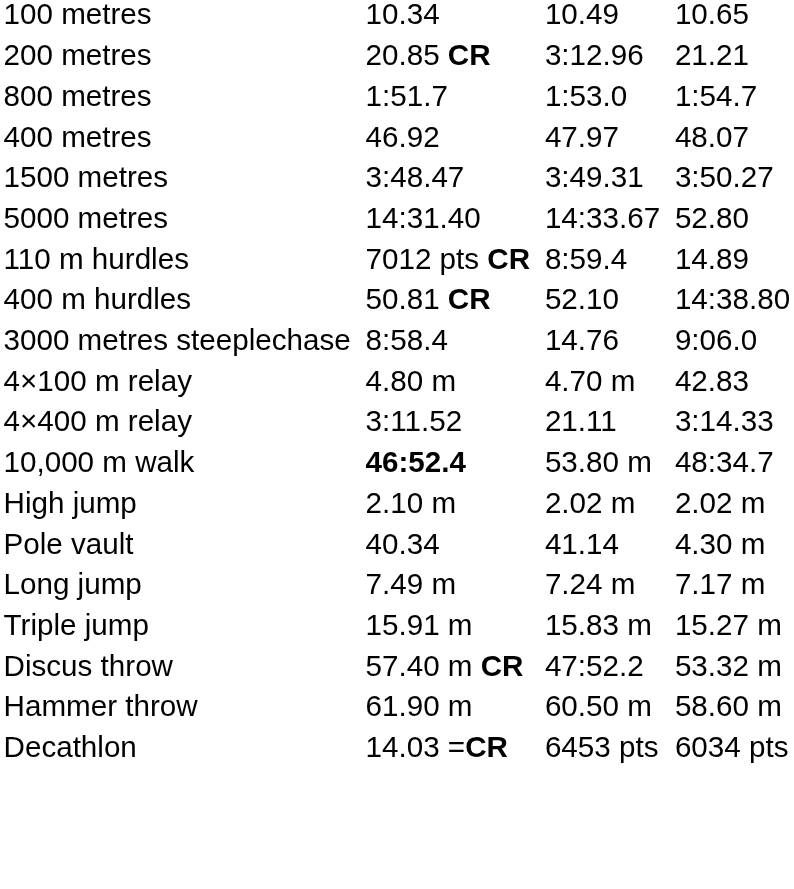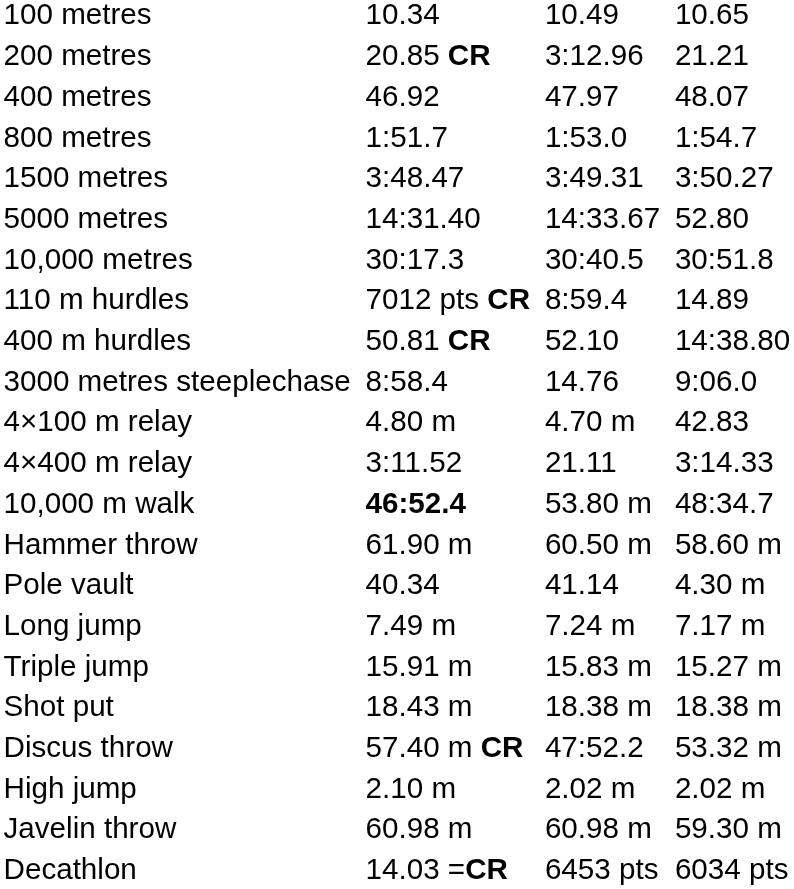rows swapped: 400 metres <-> 800 metres
+ row: 10,000 metres | 30:17.3 | 30:40.5 | 30:51.8
rows swapped: High jump <-> Hammer throw
+ row: Shot put | 18.43 m | 18.38 m | 18.38 m
+ row: Javelin throw | 60.98 m | 60.98 m | 59.30 m
